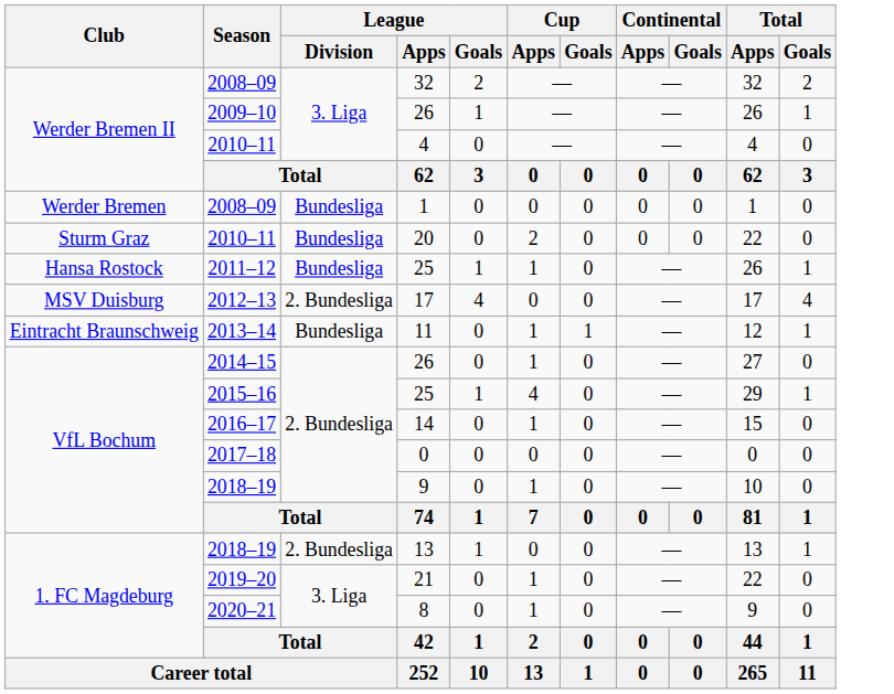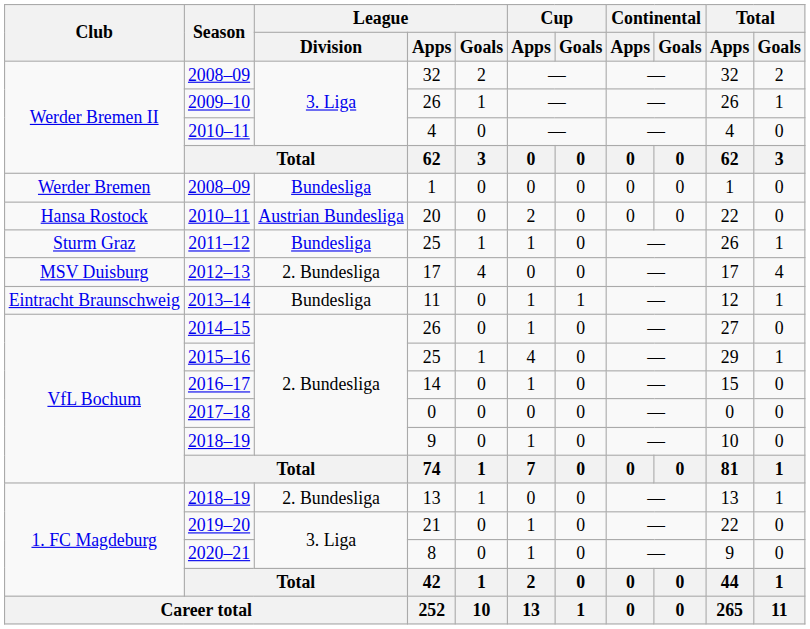20 | Club: Sturm Graz -> Hansa Rostock
20 | League / Division: Bundesliga -> Austrian Bundesliga
2011–12 / 25 | Club: Hansa Rostock -> Sturm Graz
